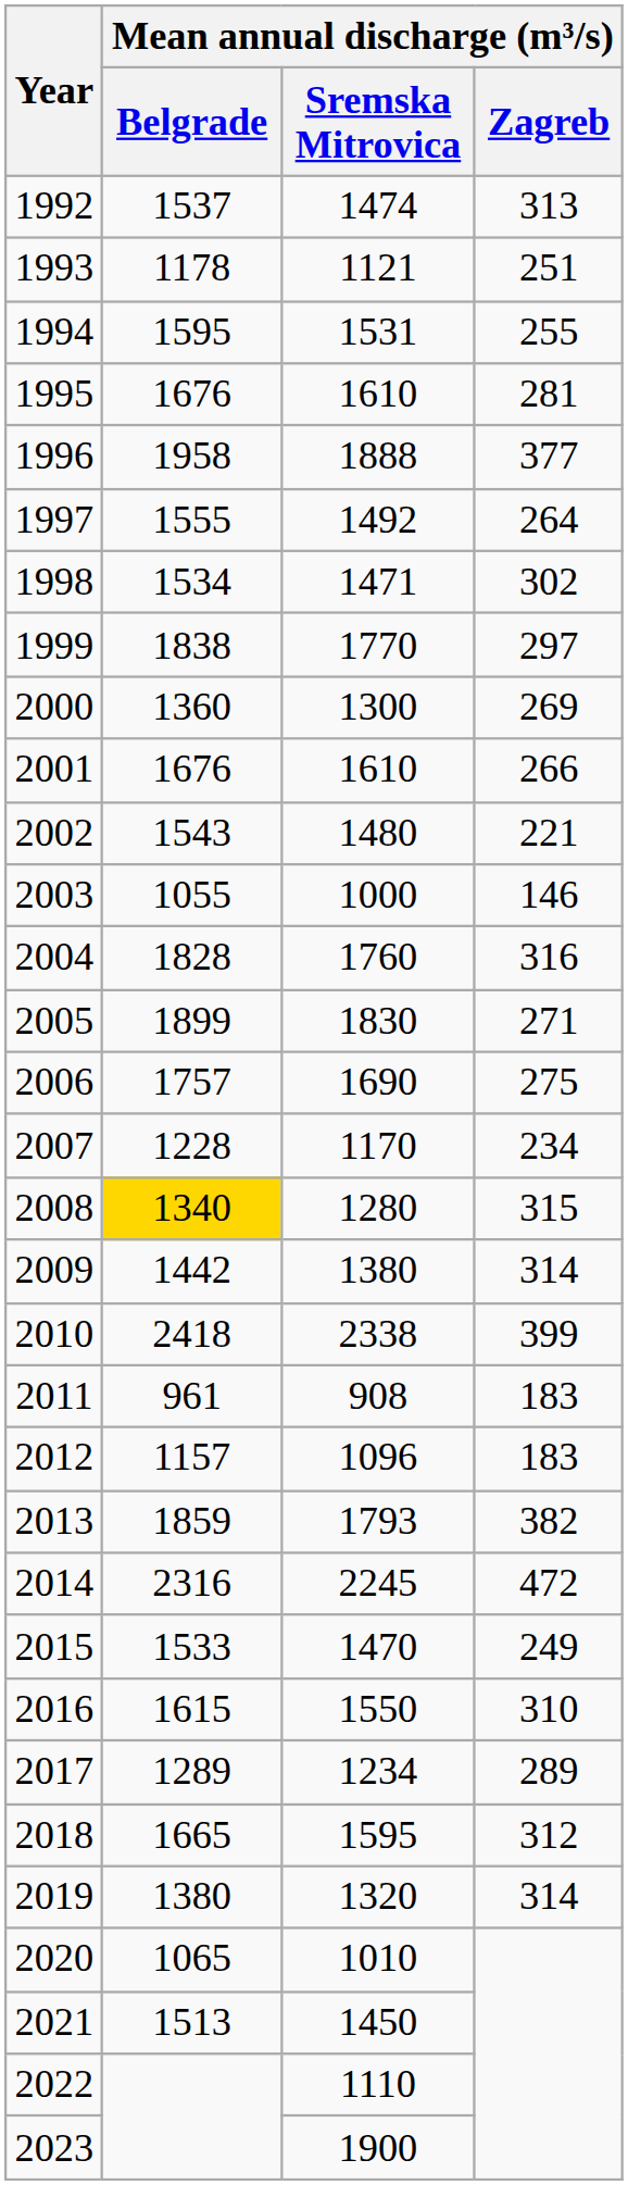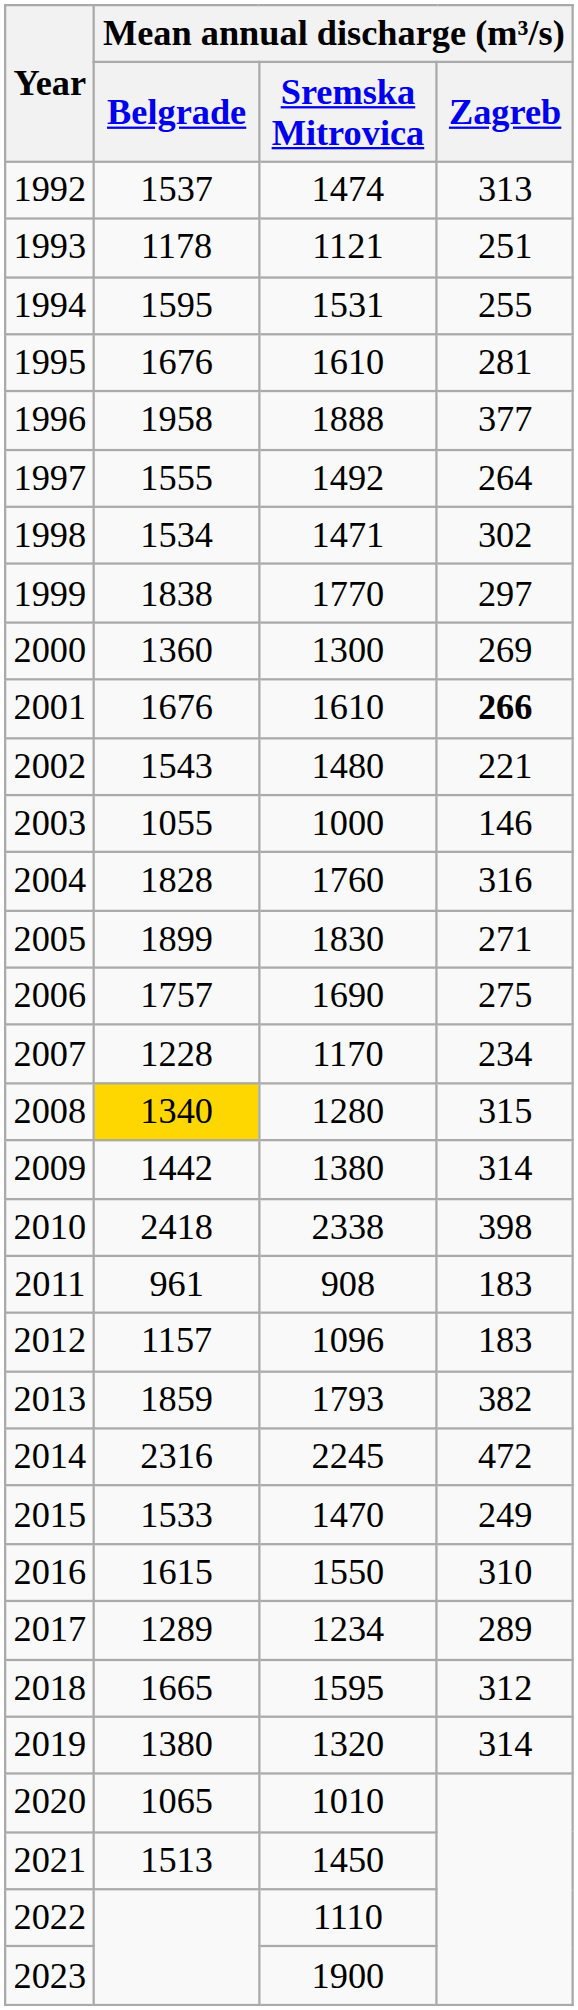2001 | Mean annual discharge (m³/s) / Zagreb: normal -> bold
2010 | Mean annual discharge (m³/s) / Zagreb: 399 -> 398
